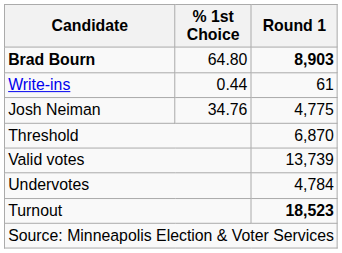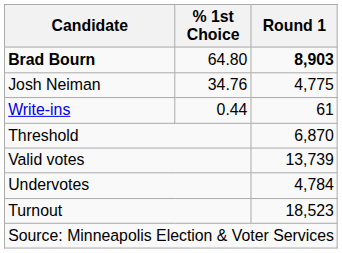rows swapped: Josh Neiman <-> Write-ins
Turnout | Round 1: bold -> normal
